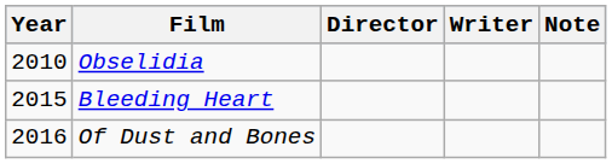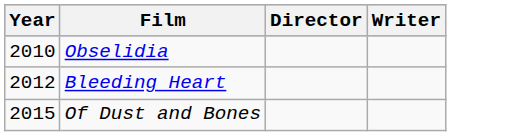- column: Note
Bleeding Heart | Year: 2015 -> 2012
Of Dust and Bones | Year: 2016 -> 2015
